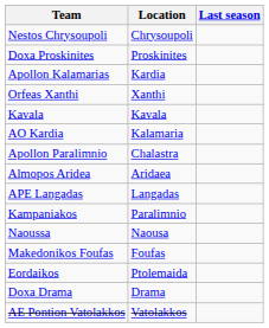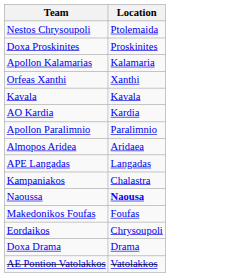- column: Last season
Nestos Chrysoupoli | Location: Chrysoupoli -> Ptolemaida
Apollon Kalamarias | Location: Kardia -> Kalamaria
AO Kardia | Location: Kalamaria -> Kardia
Apollon Paralimnio | Location: Chalastra -> Paralimnio
Kampaniakos | Location: Paralimnio -> Chalastra
Naoussa | Location: normal -> bold
Eordaikos | Location: Ptolemaida -> Chrysoupoli
